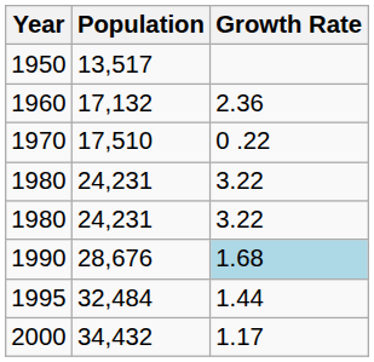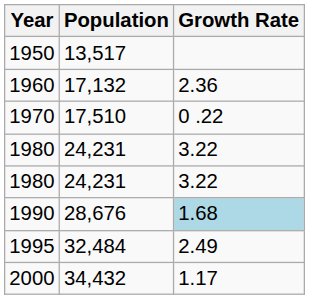1995 | Growth Rate: 1.44 -> 2.49
